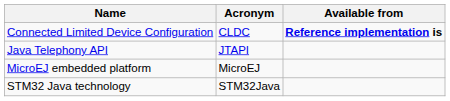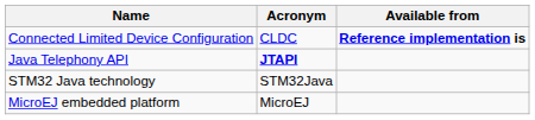Java Telephony API | Acronym: normal -> bold
rows swapped: STM32 Java technology <-> MicroEJ embedded platform
